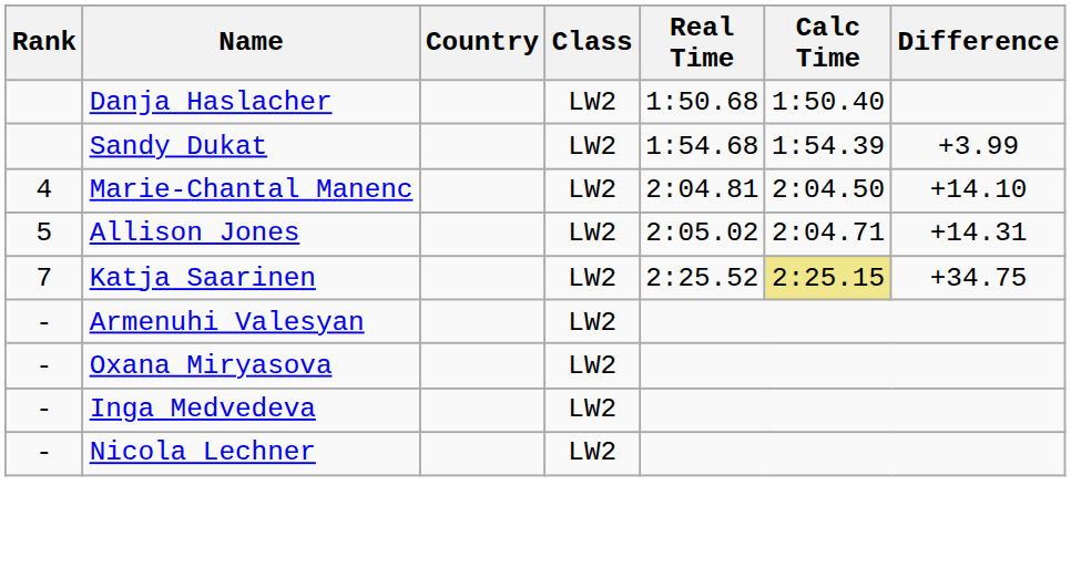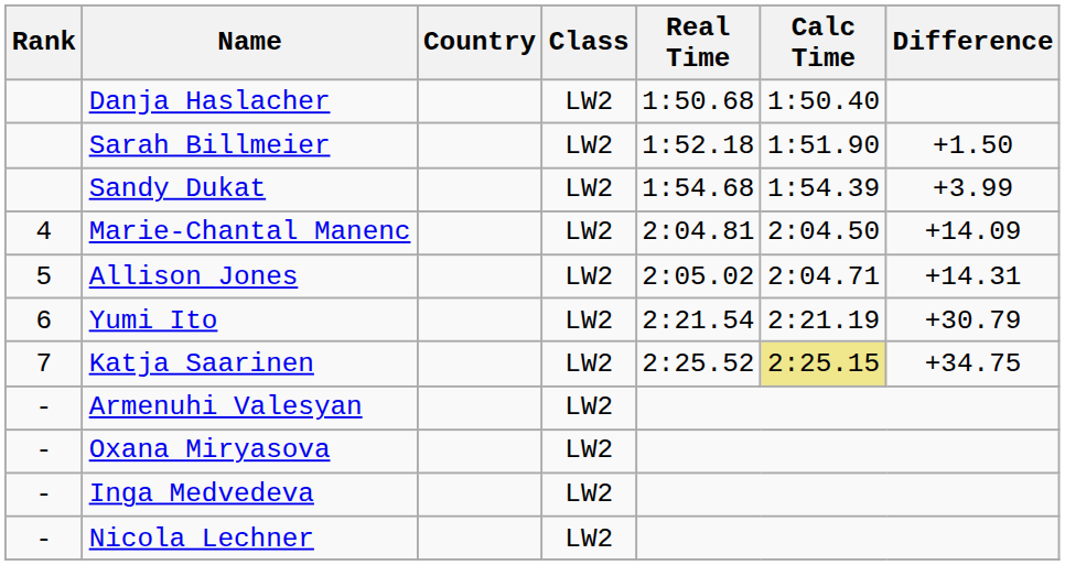+ row: Sarah Billmeier | LW2 | 1:52.18 | 1:51.90 | +1.50
Marie-Chantal Manenc | Difference: +14.10 -> +14.09
+ row: 6 | Yumi Ito | LW2 | 2:21.54 | 2:21.19 | +30.79
